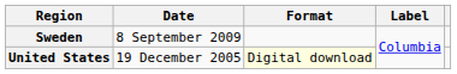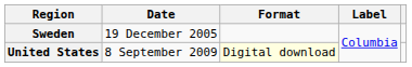Sweden | Date: 8 September 2009 -> 19 December 2005
United States | Date: 19 December 2005 -> 8 September 2009
